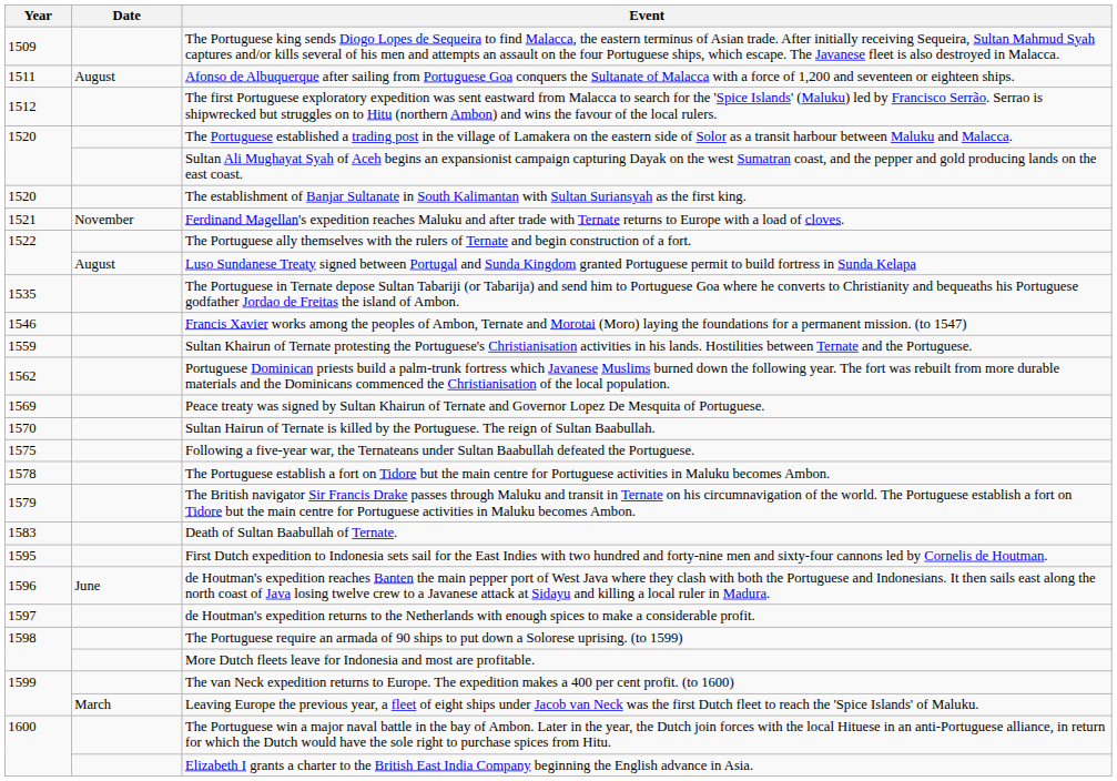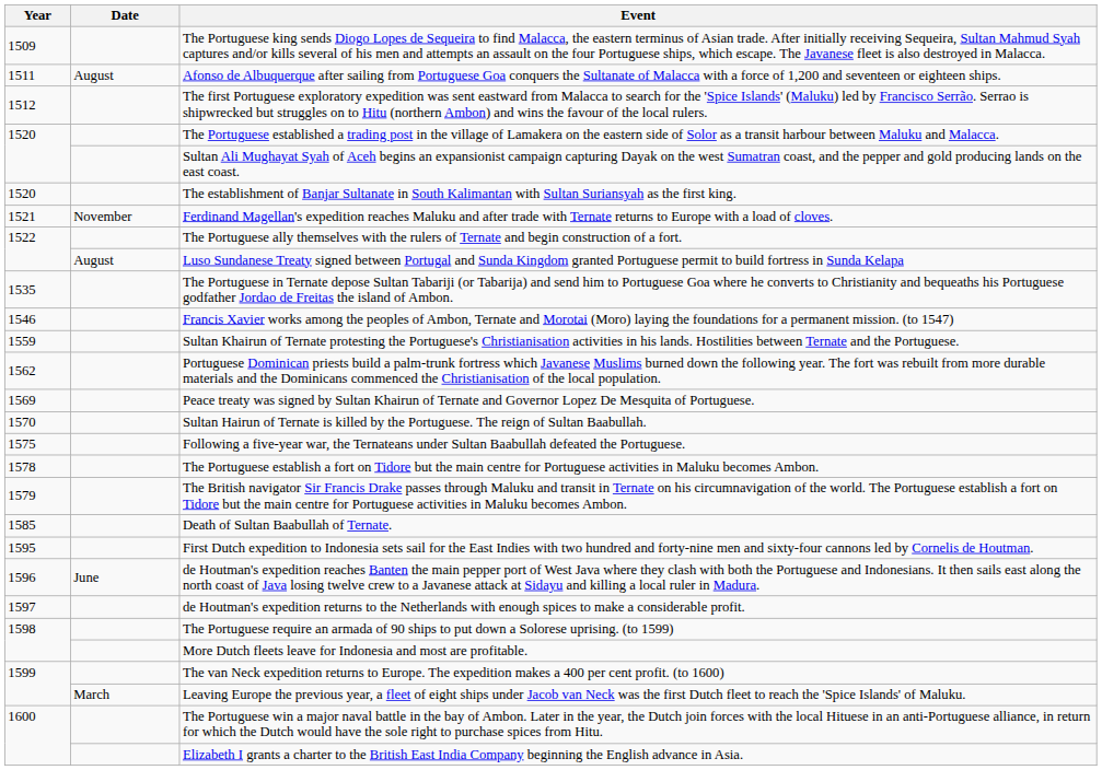Death of Sultan Baabullah of Ternate. | Year: 1583 -> 1585
